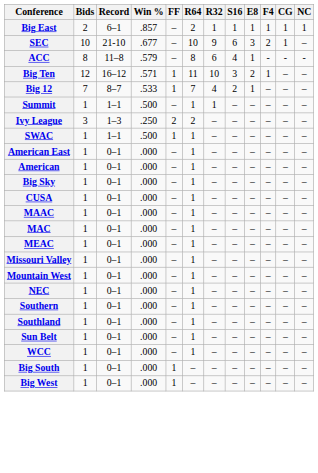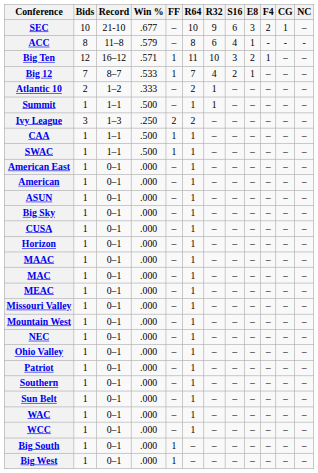- row: Big East | 2 | 6–1 | .857 | – | 2 | 1 | 1 | 1 | 1 | 1 | 1
+ row: Atlantic 10 | 2 | 1–2 | .333 | – | 2 | 1 | – | – | – | – | –
+ row: CAA | 1 | 1–1 | .500 | 1 | 1 | – | – | – | – | – | –
+ row: ASUN | 1 | 0–1 | .000 | – | 1 | – | – | – | – | – | –
+ row: Horizon | 1 | 0–1 | .000 | – | 1 | – | – | – | – | – | –
+ row: Ohio Valley | 1 | 0–1 | .000 | – | 1 | – | – | – | – | – | –
+ row: Patriot | 1 | 0–1 | .000 | – | 1 | – | – | – | – | – | –
- row: Southland | 1 | 0–1 | .000 | – | 1 | – | – | – | – | – | –
+ row: WAC | 1 | 0–1 | .000 | – | 1 | – | – | – | – | – | –
